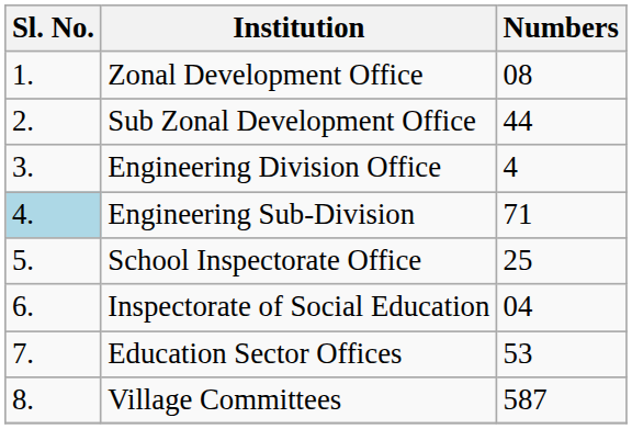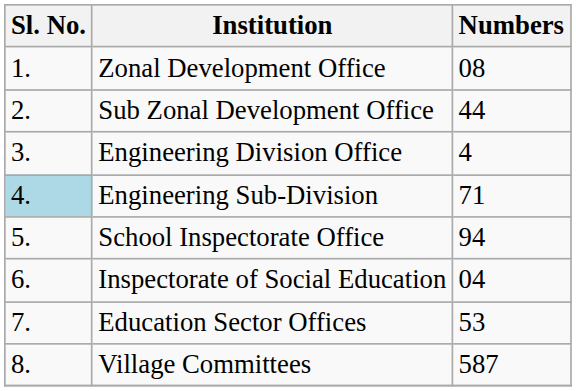School Inspectorate Office | Numbers: 25 -> 94
